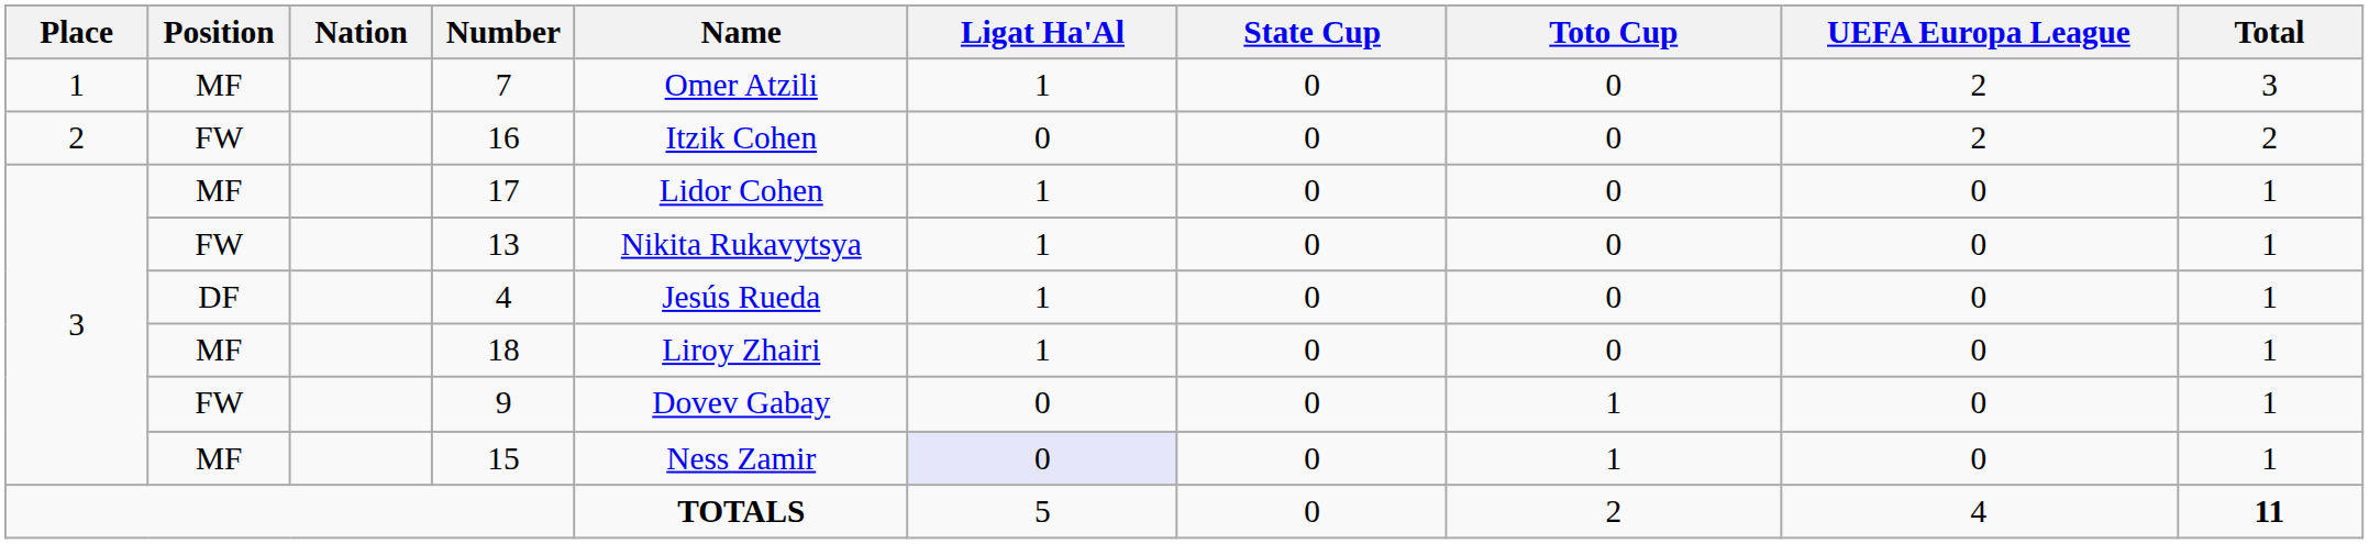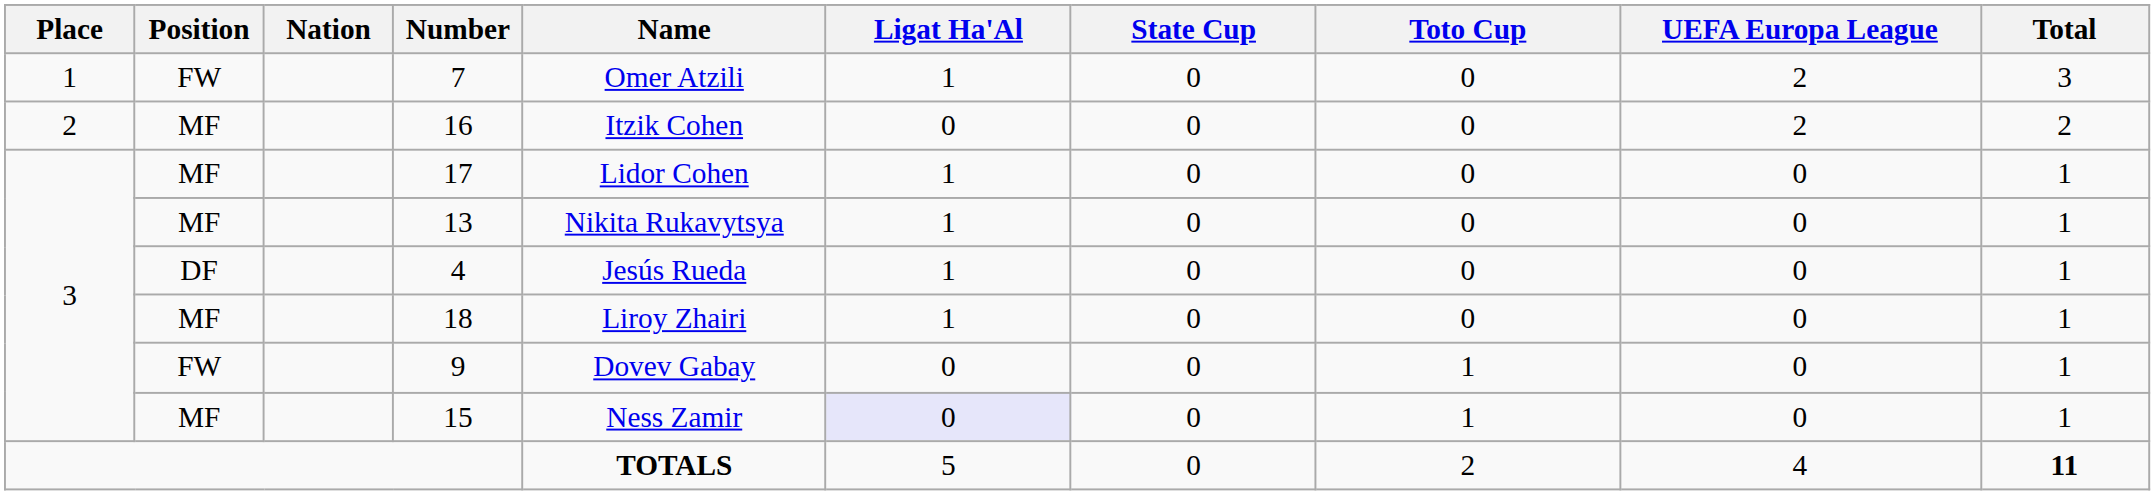7 | Position: MF -> FW
16 | Position: FW -> MF
13 | Position: FW -> MF
